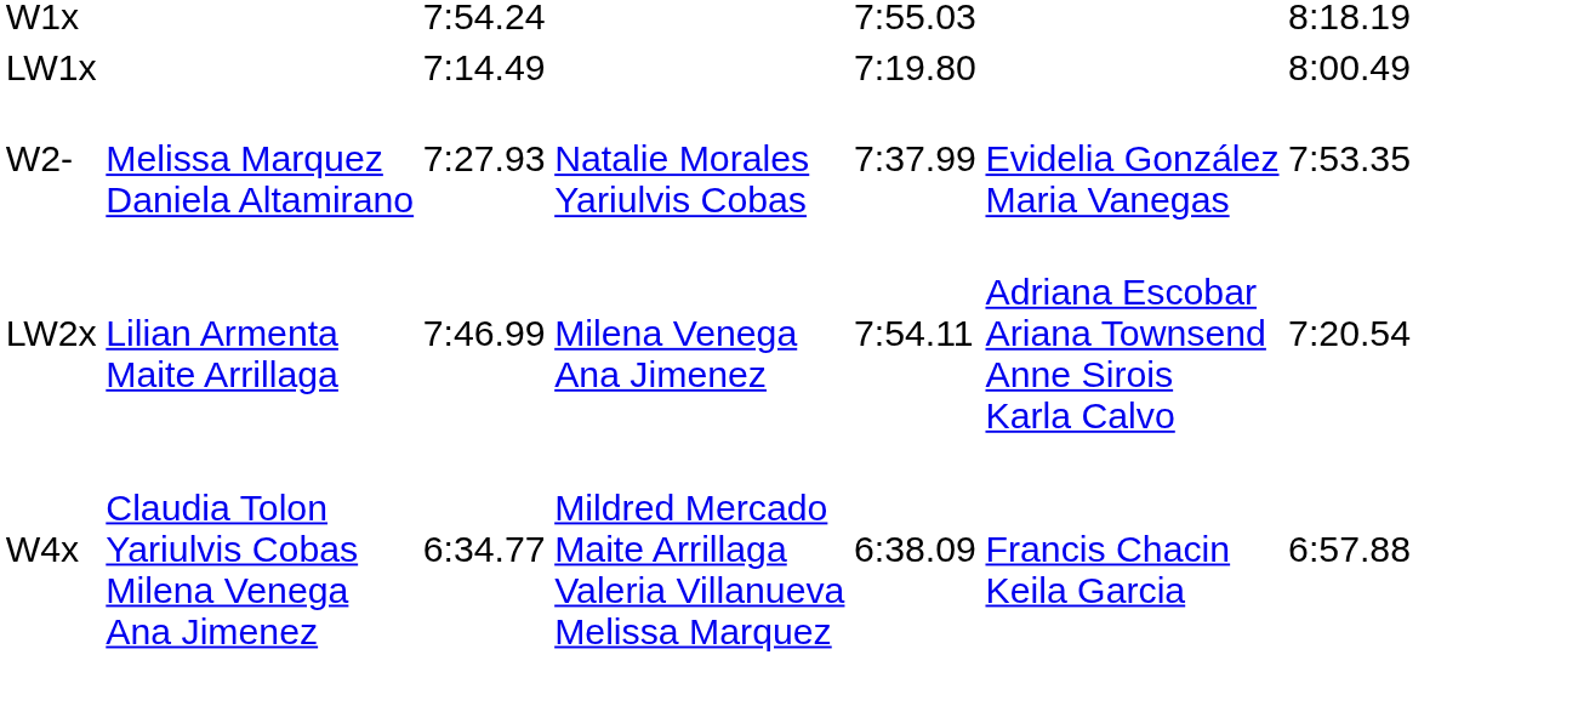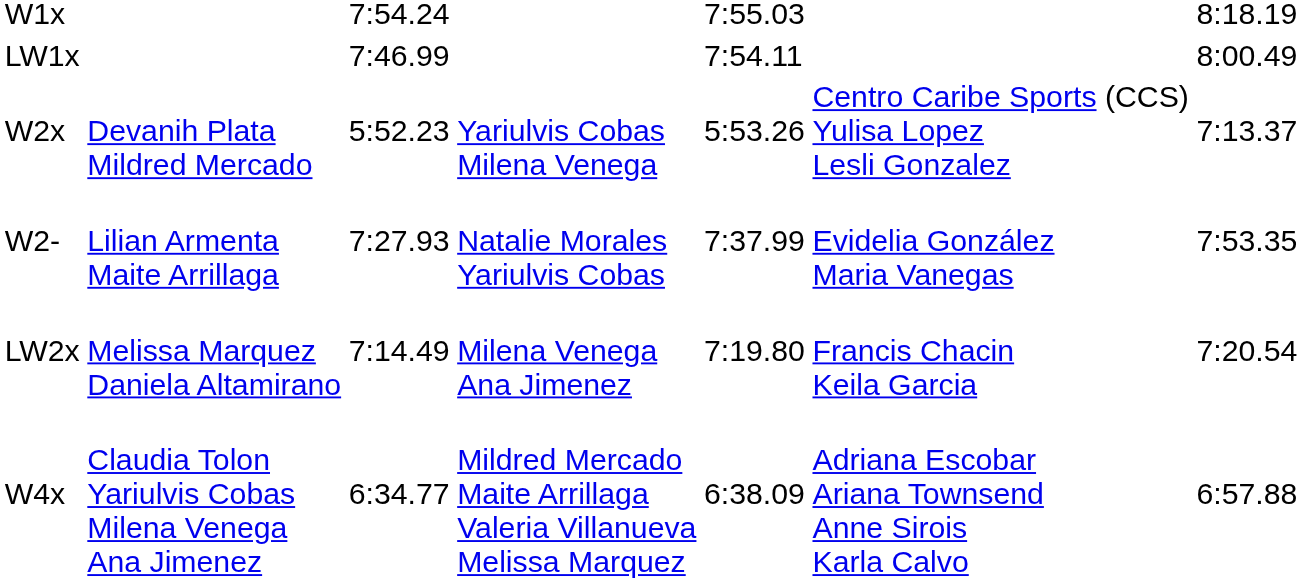LW1x | column 3: 7:14.49 -> 7:46.99
LW1x | column 5: 7:19.80 -> 7:54.11
+ row: W2x | Devanih Plata Mildred Mercado | 5:52.23 | Yariulvis Cobas Milena Venega | 5:53.26 | Centro Caribe Sports (CCS) Yulisa Lopez Lesli Gonzalez | 7:13.37
W2- | column 2: Melissa Marquez Daniela Altamirano -> Lilian Armenta Maite Arrillaga
LW2x | column 2: Lilian Armenta Maite Arrillaga -> Melissa Marquez Daniela Altamirano
LW2x | column 3: 7:46.99 -> 7:14.49
LW2x | column 5: 7:54.11 -> 7:19.80
LW2x | column 6: Adriana Escobar Ariana Townsend Anne Sirois Karla Calvo -> Francis Chacin Keila Garcia
W4x | column 6: Francis Chacin Keila Garcia -> Adriana Escobar Ariana Townsend Anne Sirois Karla Calvo
